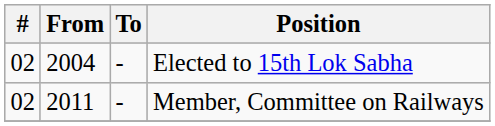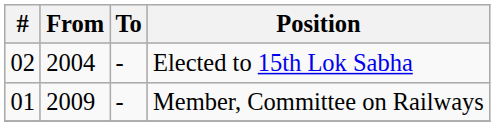Member, Committee on Railways | #: 02 -> 01
Member, Committee on Railways | From: 2011 -> 2009
